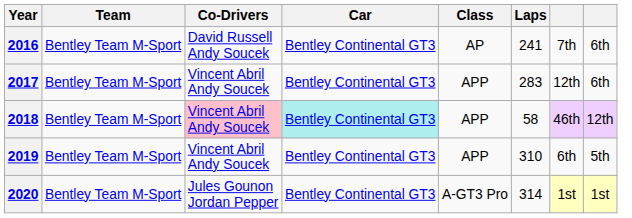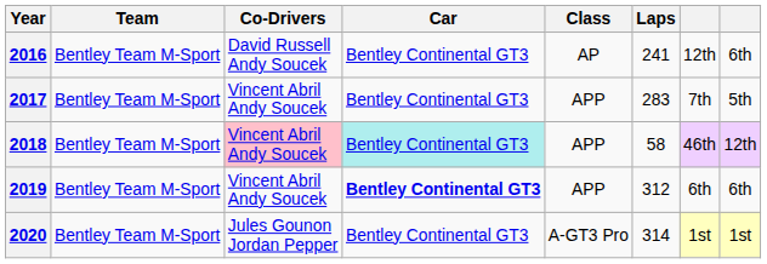2016 | column 7: 7th -> 12th
2017 | column 7: 12th -> 7th
2017 | column 8: 6th -> 5th
2019 | Car: normal -> bold
2019 | Laps: 310 -> 312
2019 | column 8: 5th -> 6th
